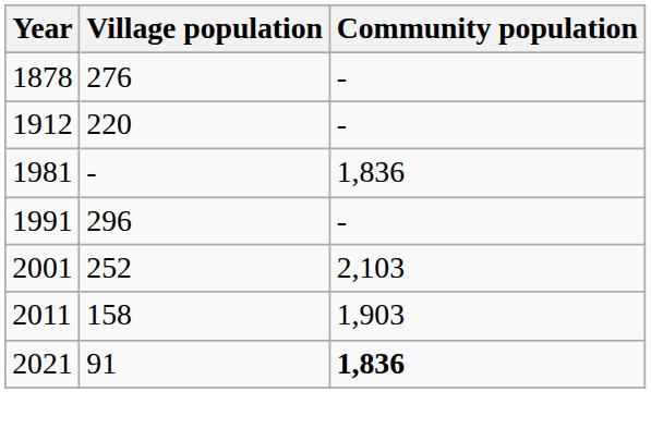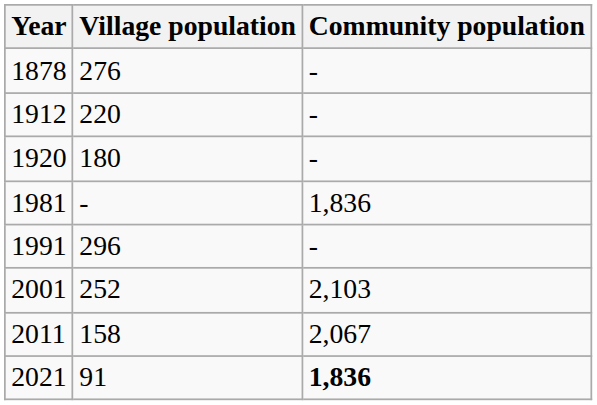+ row: 1920 | 180 | -
2011 | Community population: 1,903 -> 2,067
